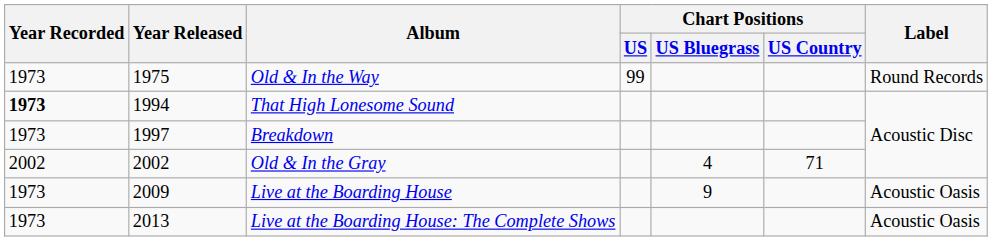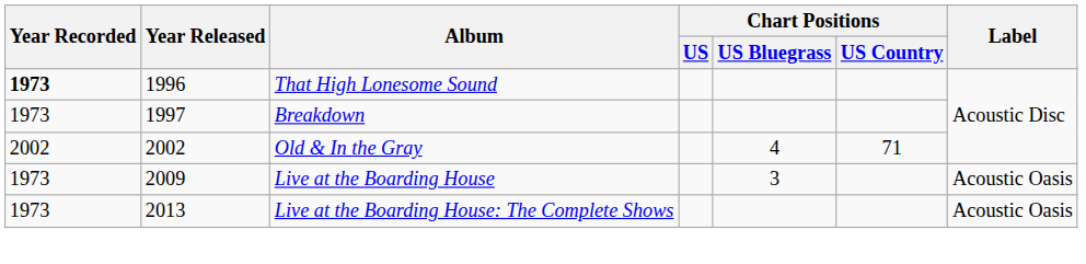- row: 1973 | 1975 | Old & In the Way | 99 | Round Records
That High Lonesome Sound | Year Released: 1994 -> 1996
Live at the Boarding House | Chart Positions / US Bluegrass: 9 -> 3
